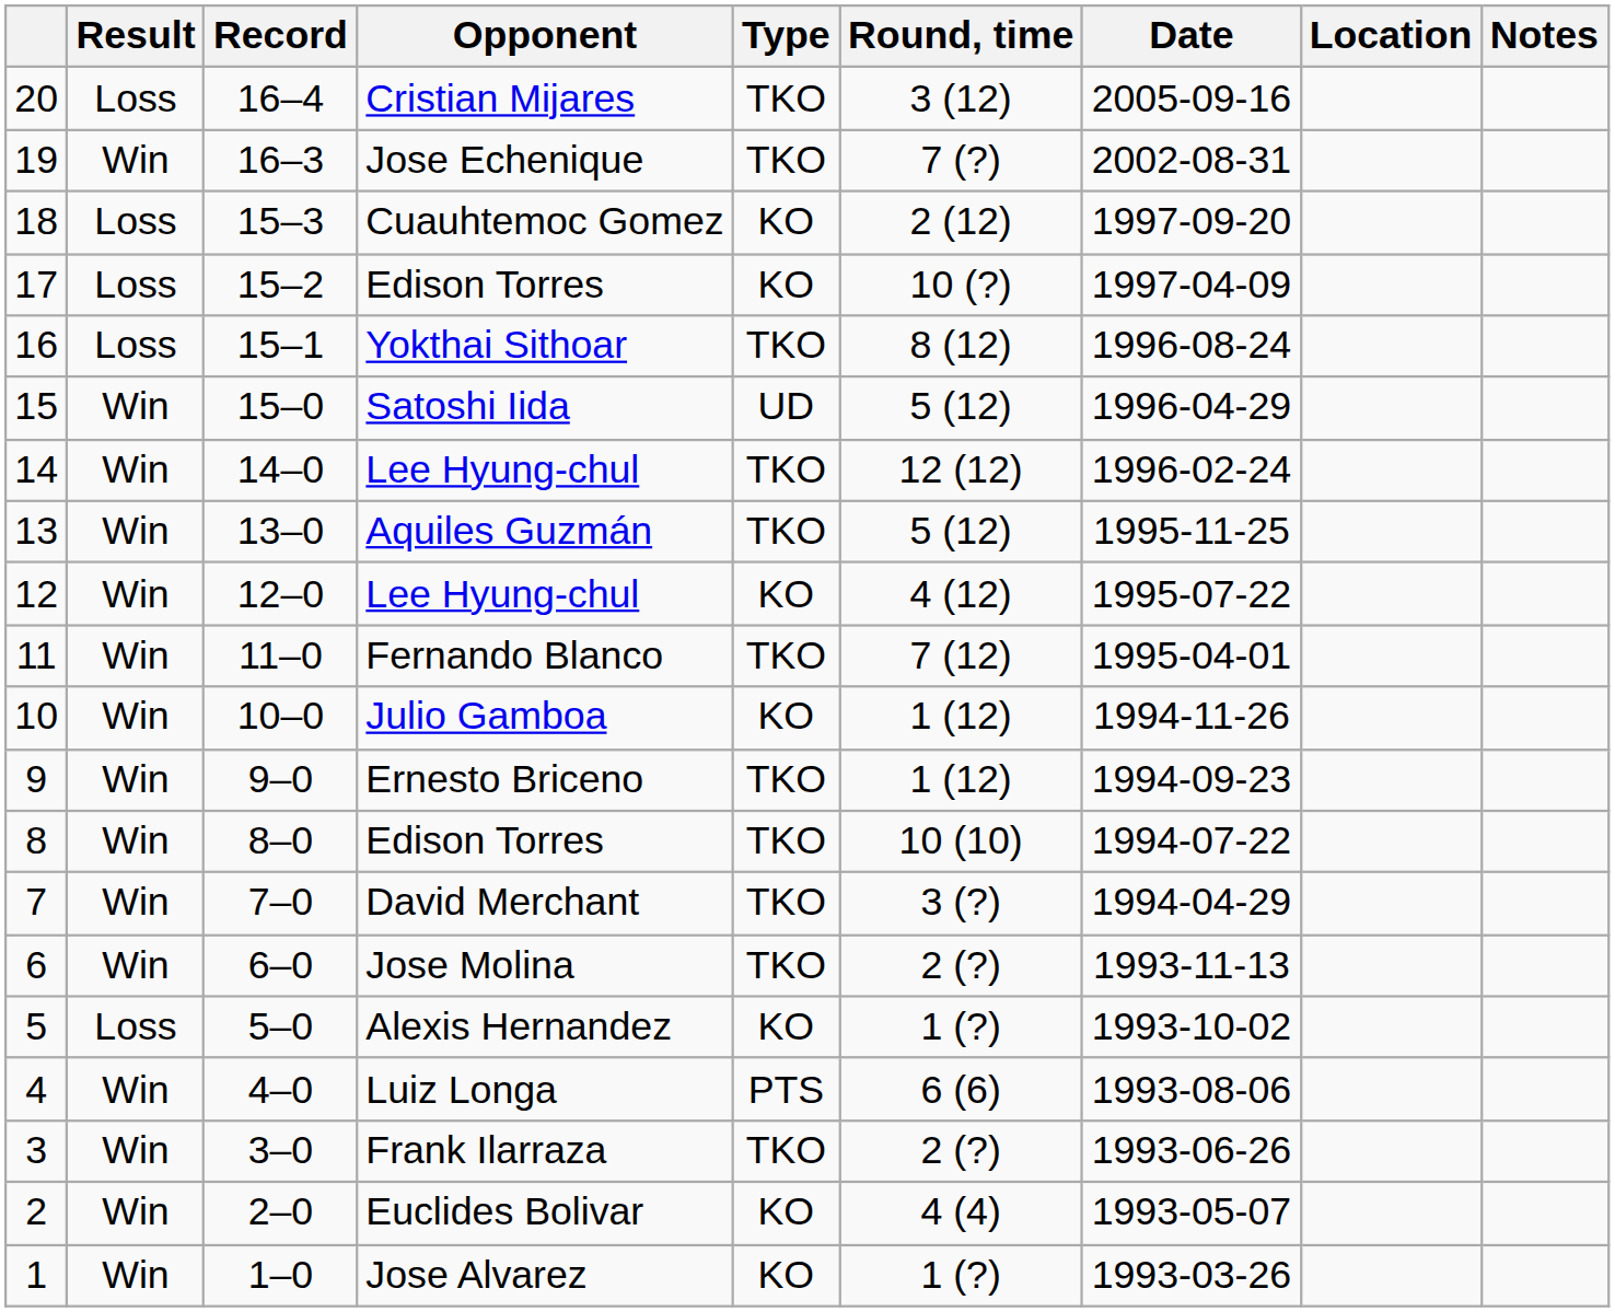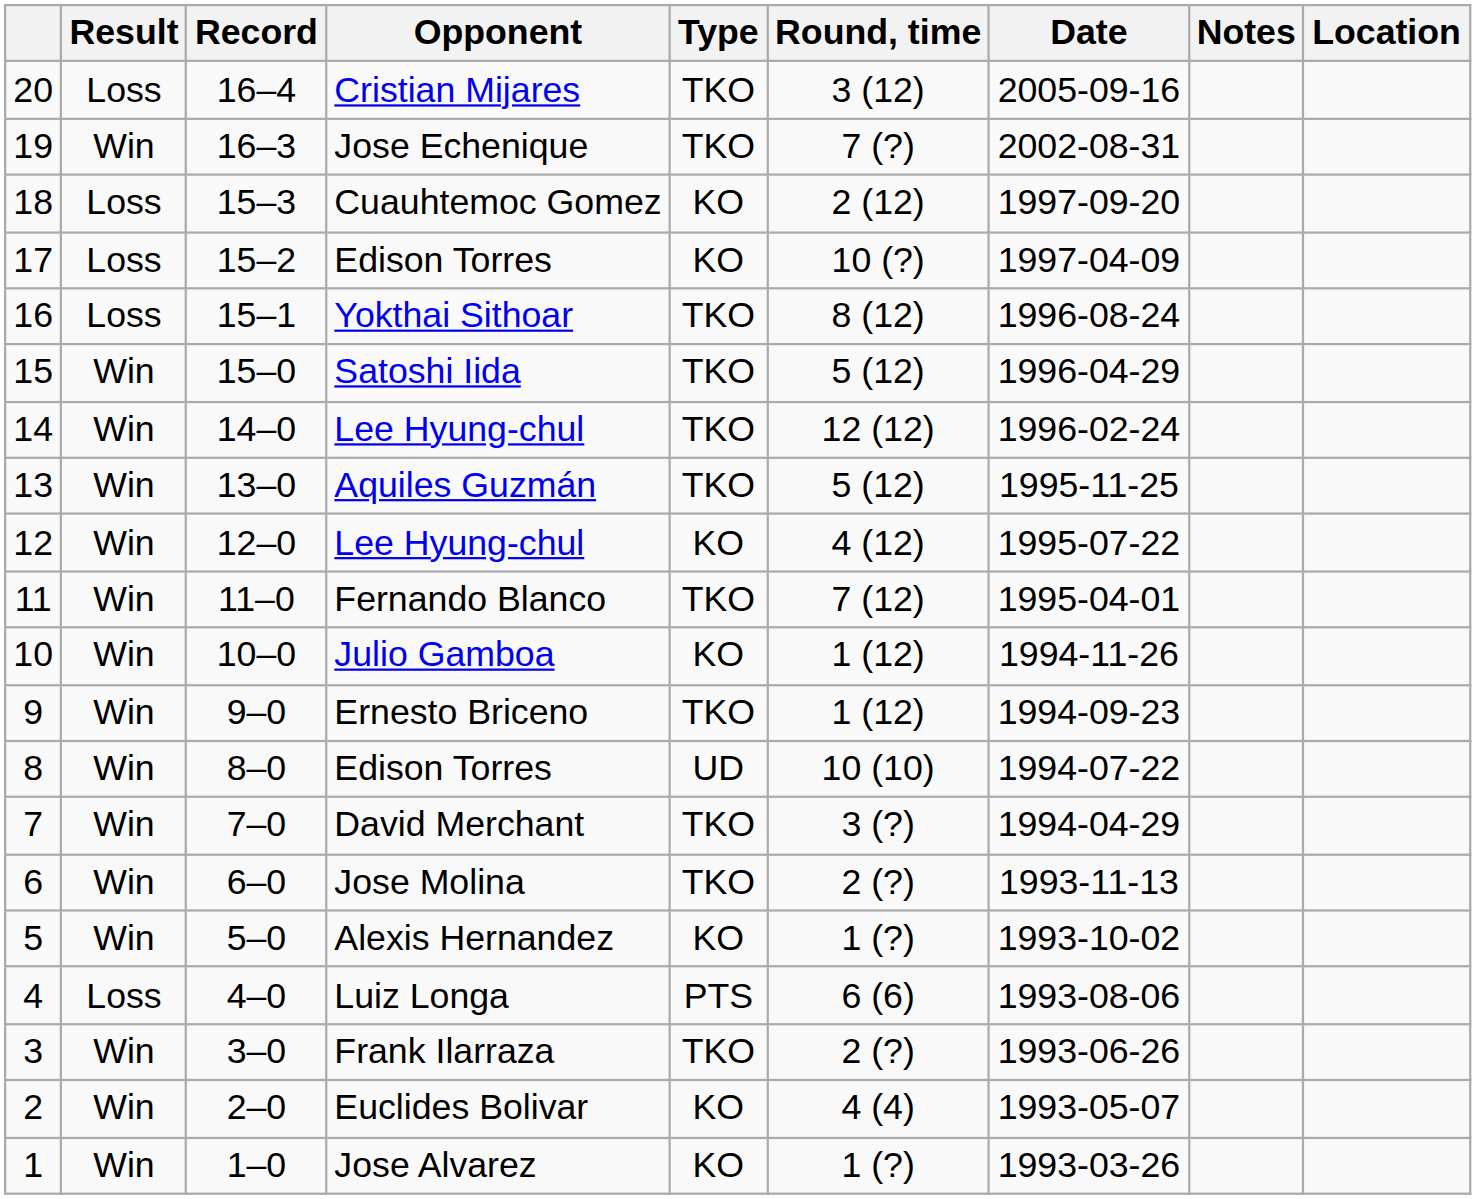columns swapped: Location <-> Notes
Satoshi Iida | Type: UD -> TKO
8 / Edison Torres | Type: TKO -> UD
Alexis Hernandez | Result: Loss -> Win
Luiz Longa | Result: Win -> Loss
